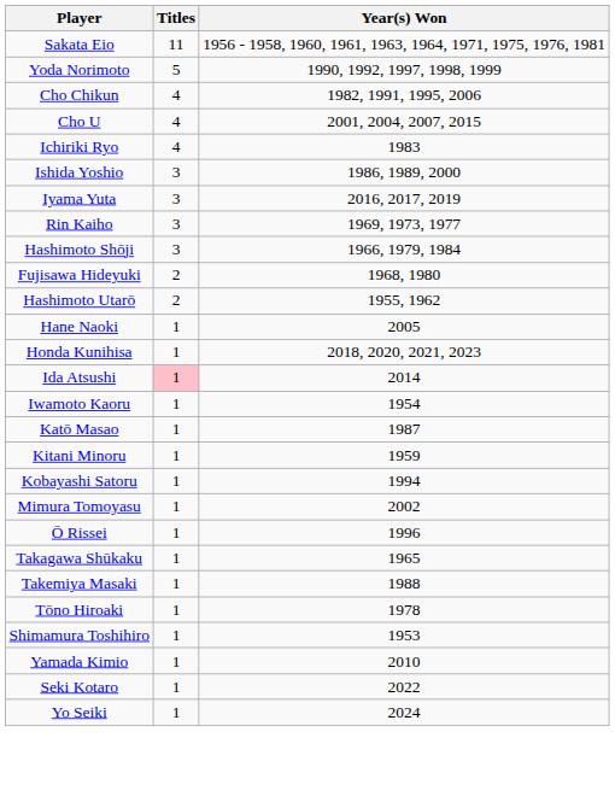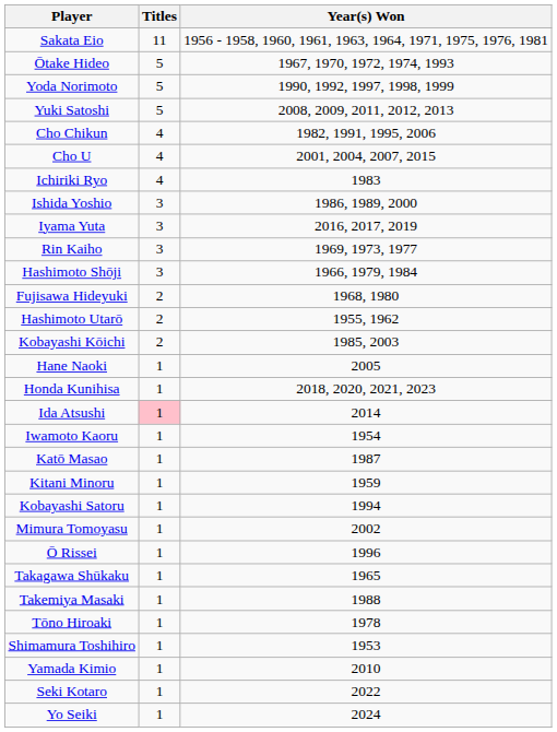+ row: Ōtake Hideo | 5 | 1967, 1970, 1972, 1974, 1993
+ row: Yuki Satoshi | 5 | 2008, 2009, 2011, 2012, 2013
+ row: Kobayashi Kōichi | 2 | 1985, 2003
